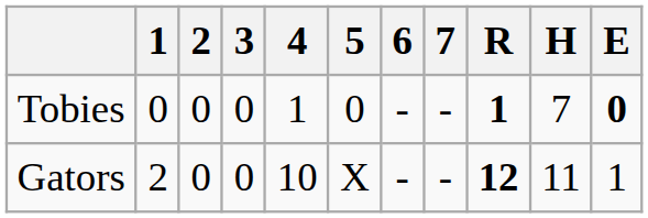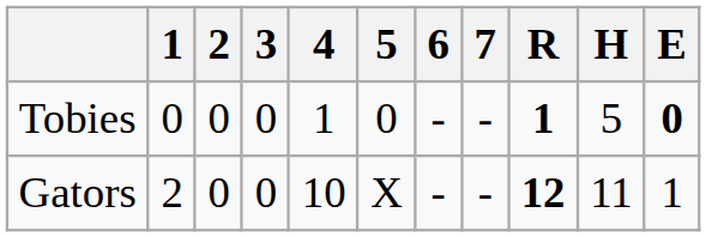Tobies | H: 7 -> 5
